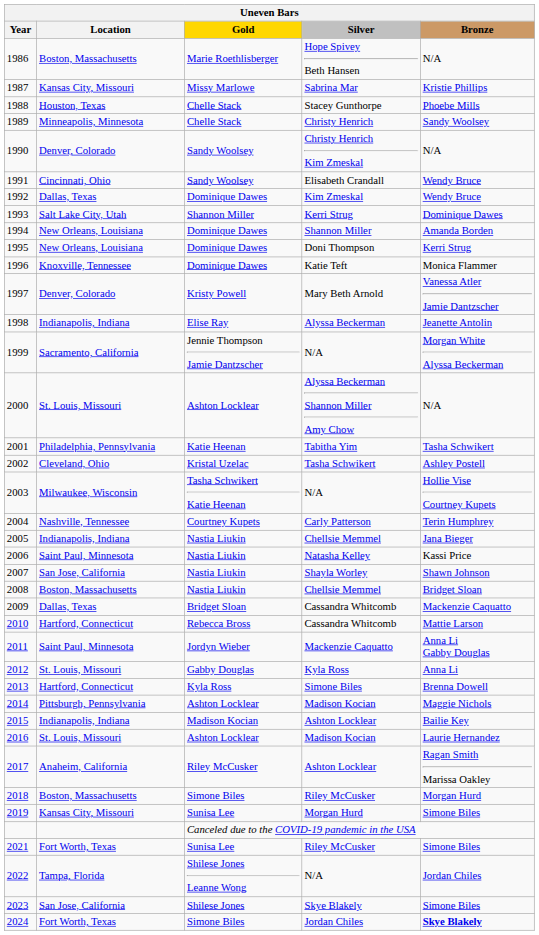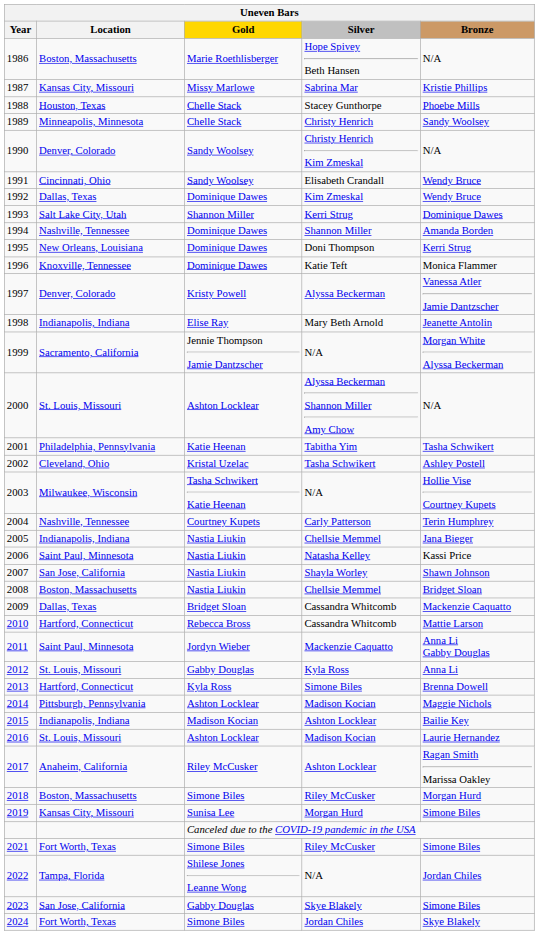1994 | Location: New Orleans, Louisiana -> Nashville, Tennessee
1997 | Silver: Mary Beth Arnold -> Alyssa Beckerman
1998 | Silver: Alyssa Beckerman -> Mary Beth Arnold
2021 | Gold: Sunisa Lee -> Simone Biles
2023 | Gold: Shilese Jones -> Gabby Douglas
2024 | Bronze: bold -> normal
